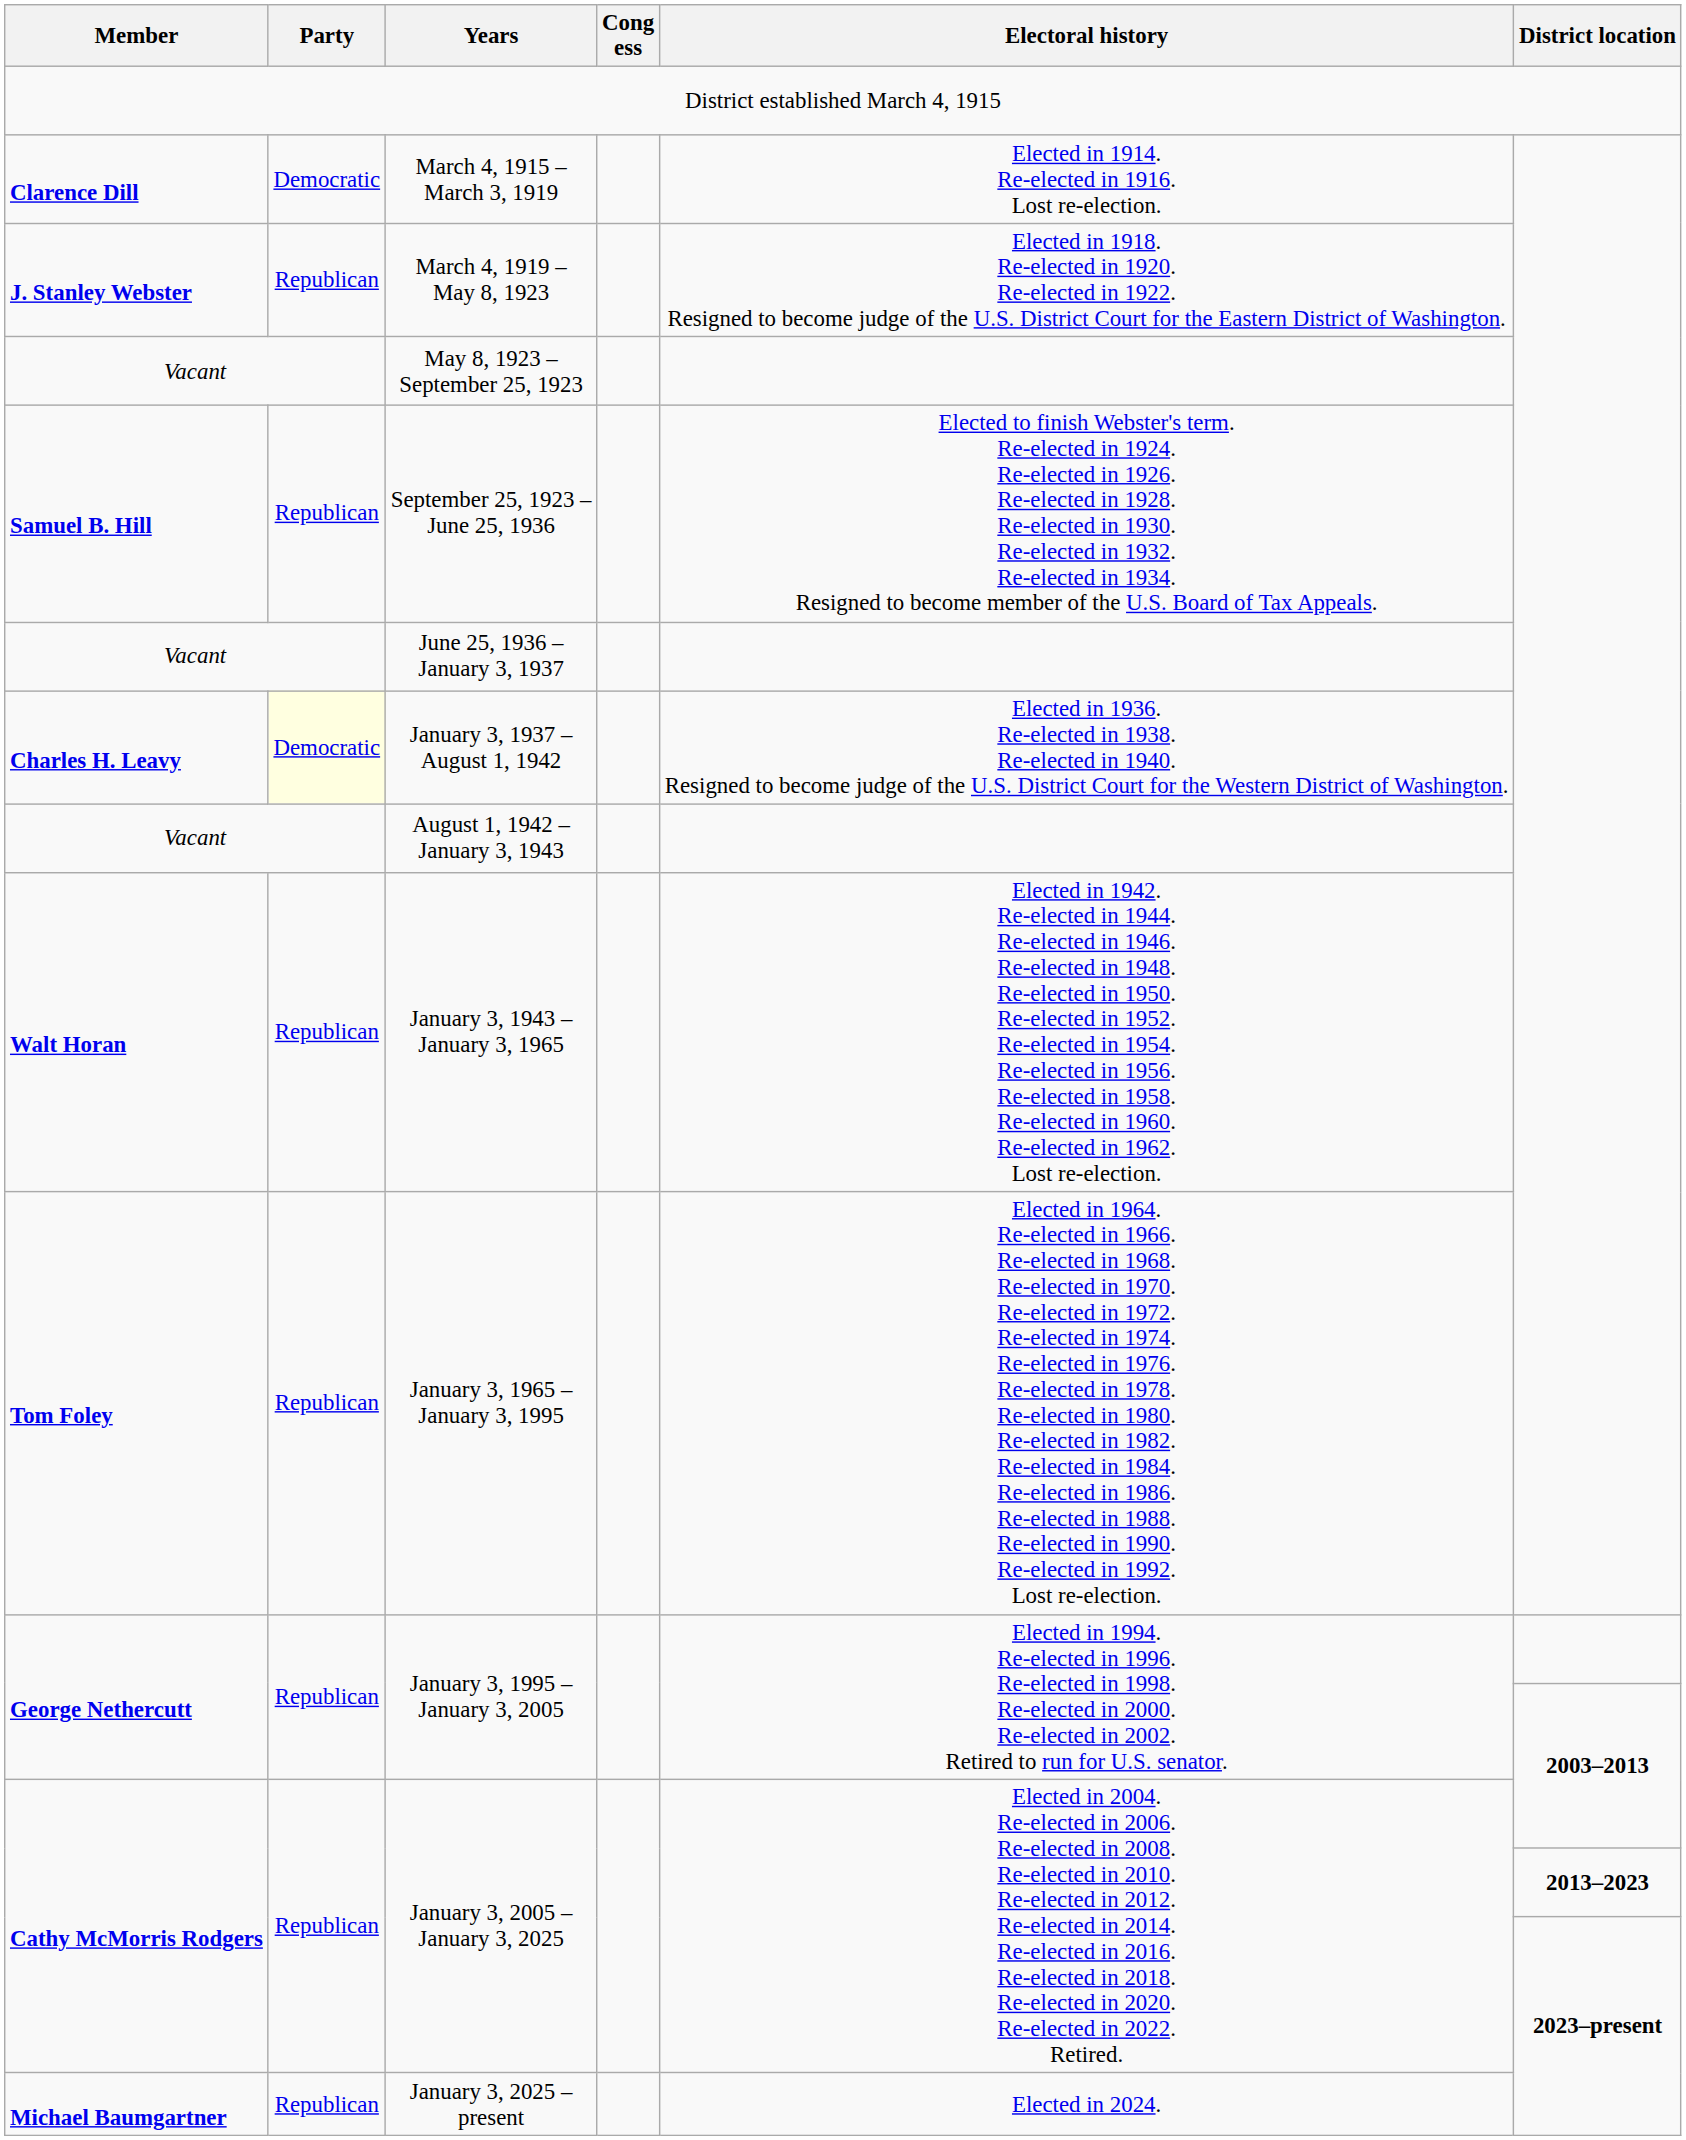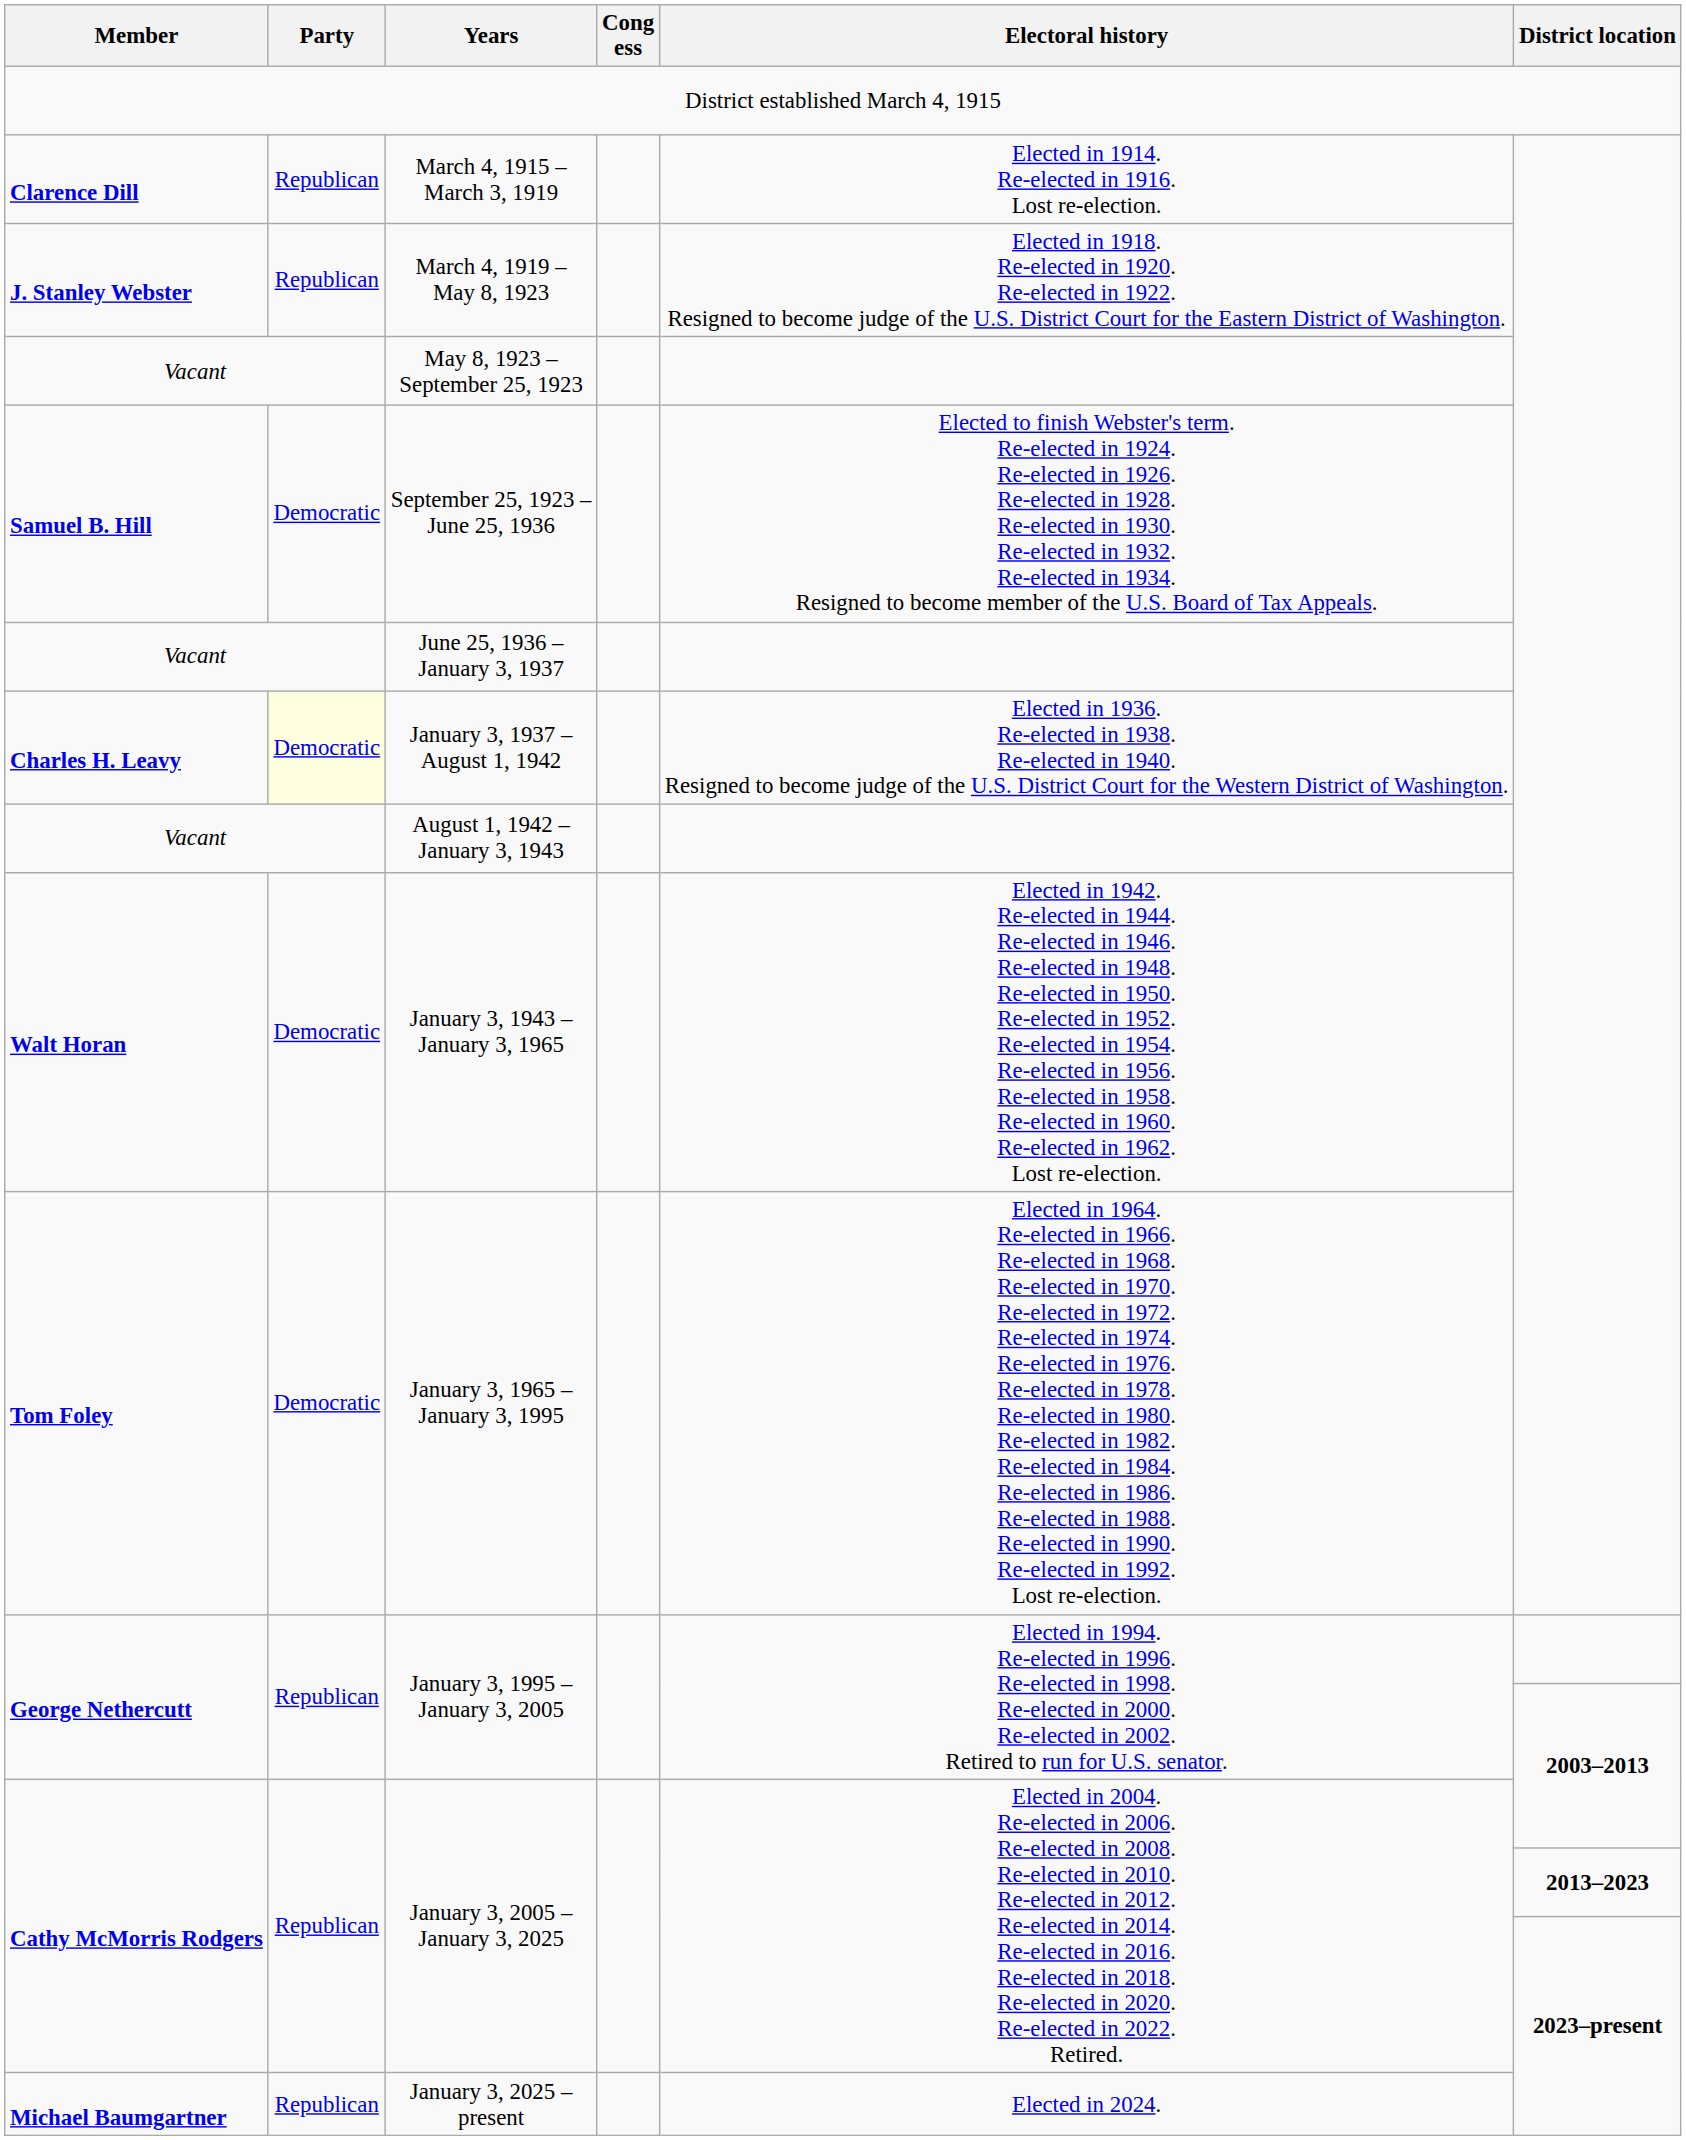March 4, 1915 – March 3, 1919 | Party: Democratic -> Republican
September 25, 1923 – June 25, 1936 | Party: Republican -> Democratic
January 3, 1943 – January 3, 1965 | Party: Republican -> Democratic
January 3, 1965 – January 3, 1995 | Party: Republican -> Democratic
